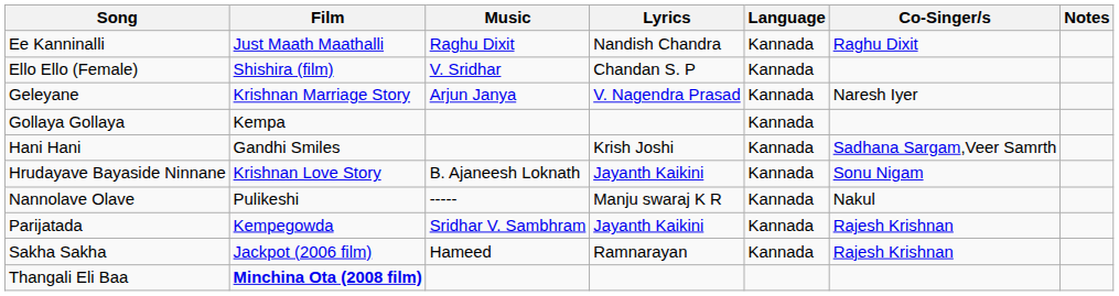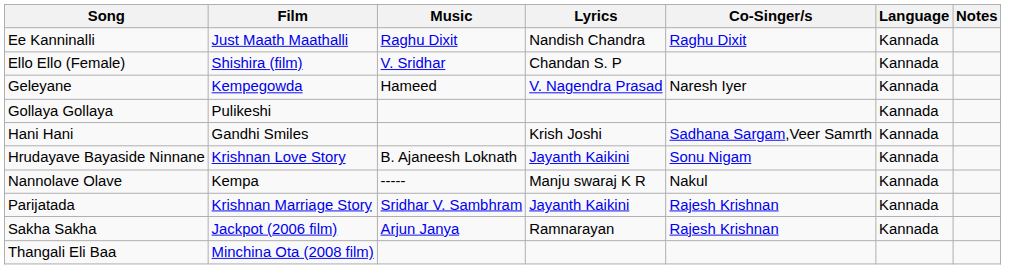columns swapped: Co-Singer/s <-> Language
Geleyane | Film: Krishnan Marriage Story -> Kempegowda
Geleyane | Music: Arjun Janya -> Hameed
Gollaya Gollaya | Film: Kempa -> Pulikeshi
Nannolave Olave | Film: Pulikeshi -> Kempa
Parijatada | Film: Kempegowda -> Krishnan Marriage Story
Sakha Sakha | Music: Hameed -> Arjun Janya
Thangali Eli Baa | Film: bold -> normal
